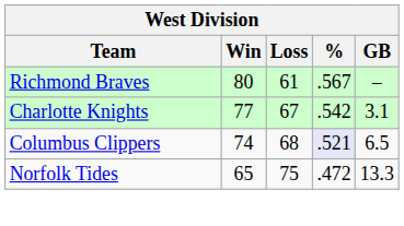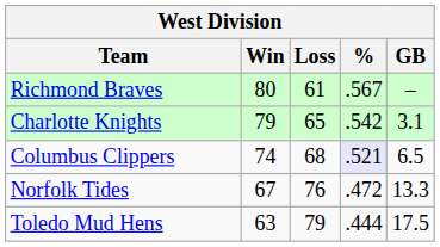Charlotte Knights | Win: 77 -> 79
Charlotte Knights | Loss: 67 -> 65
Norfolk Tides | Win: 65 -> 67
Norfolk Tides | Loss: 75 -> 76
+ row: Toledo Mud Hens | 63 | 79 | .444 | 17.5
